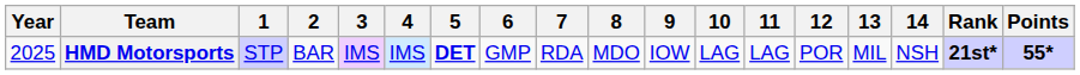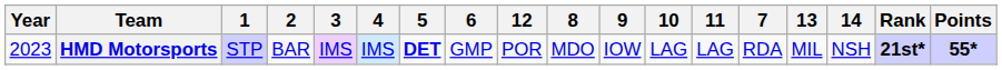columns swapped: 7 <-> 12
HMD Motorsports | Year: 2025 -> 2023
